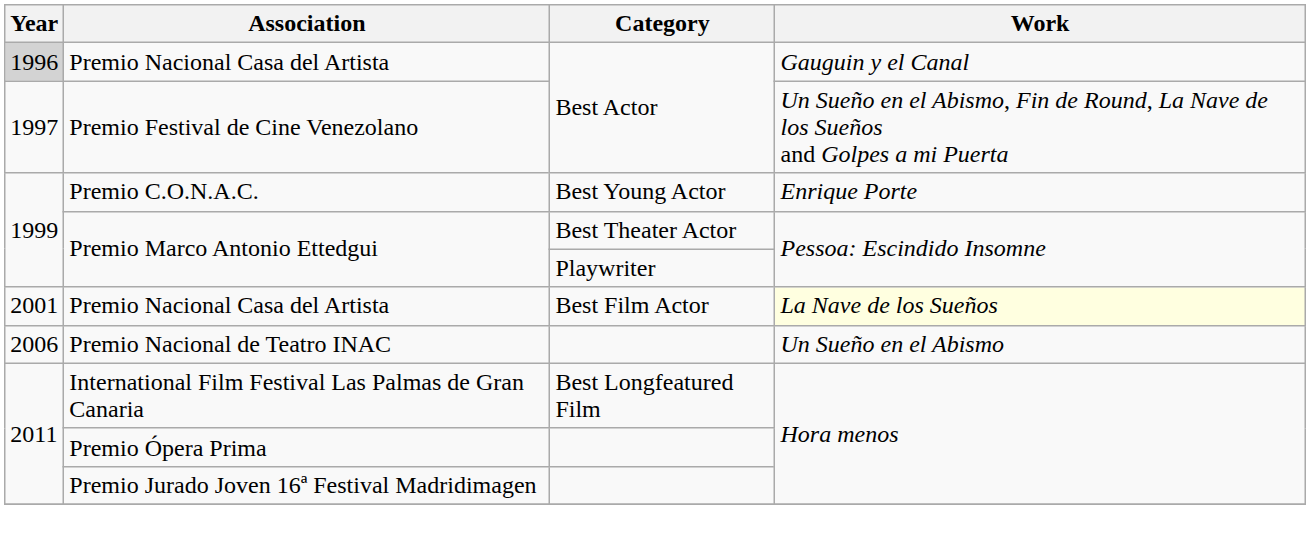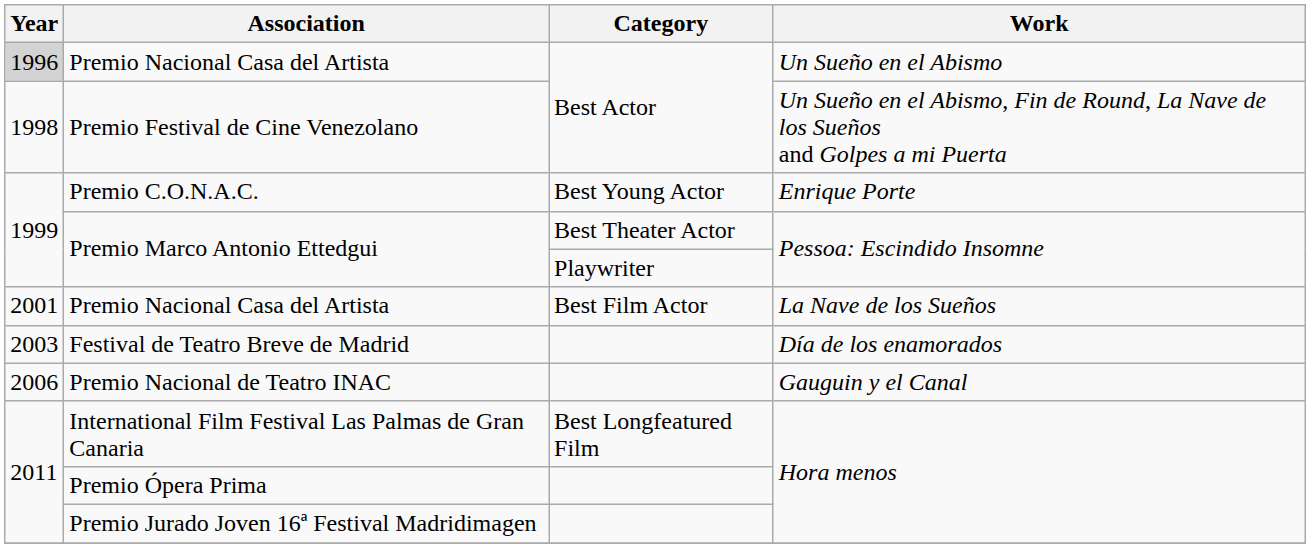Premio Nacional Casa del Artista / Best Actor | Work: Gauguin y el Canal -> Un Sueño en el Abismo
Premio Festival de Cine Venezolano | Year: 1997 -> 1998
Premio Nacional Casa del Artista / Best Film Actor | Work: lightyellow background -> no background
+ row: 2003 | Festival de Teatro Breve de Madrid | Día de los enamorados
Premio Nacional de Teatro INAC | Work: Un Sueño en el Abismo -> Gauguin y el Canal
